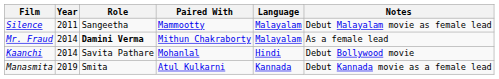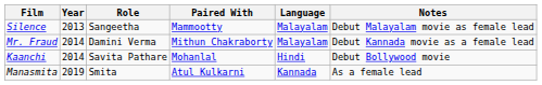Silence | Year: 2011 -> 2013
Mr. Fraud | Role: bold -> normal
Mr. Fraud | Notes: As a female lead -> Debut Kannada movie as a female lead
Manasmita | Notes: Debut Kannada movie as a female lead -> As a female lead
